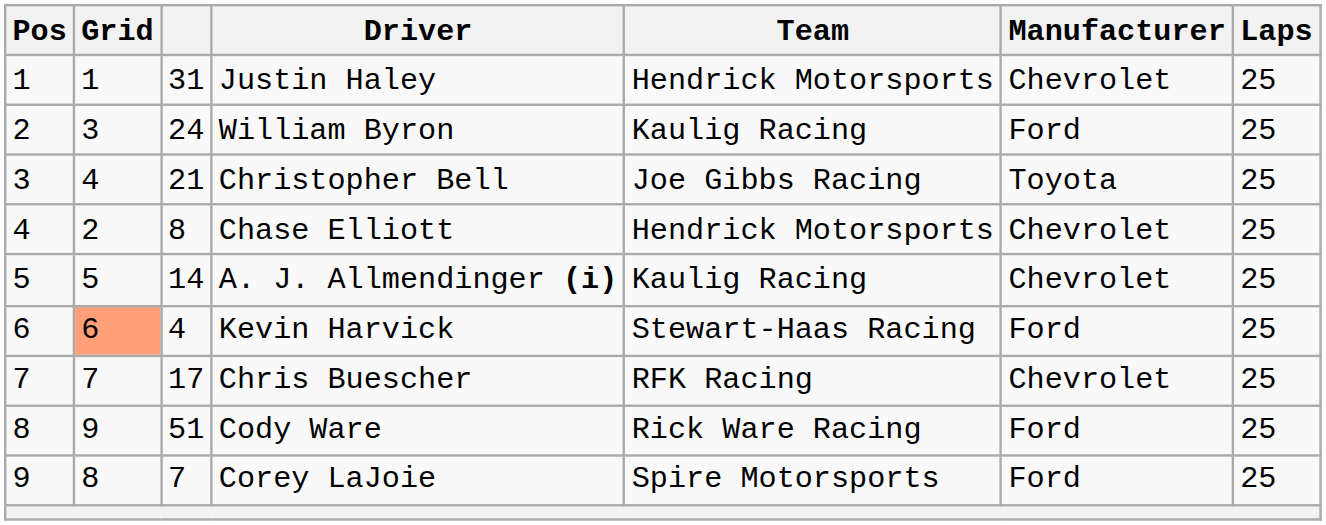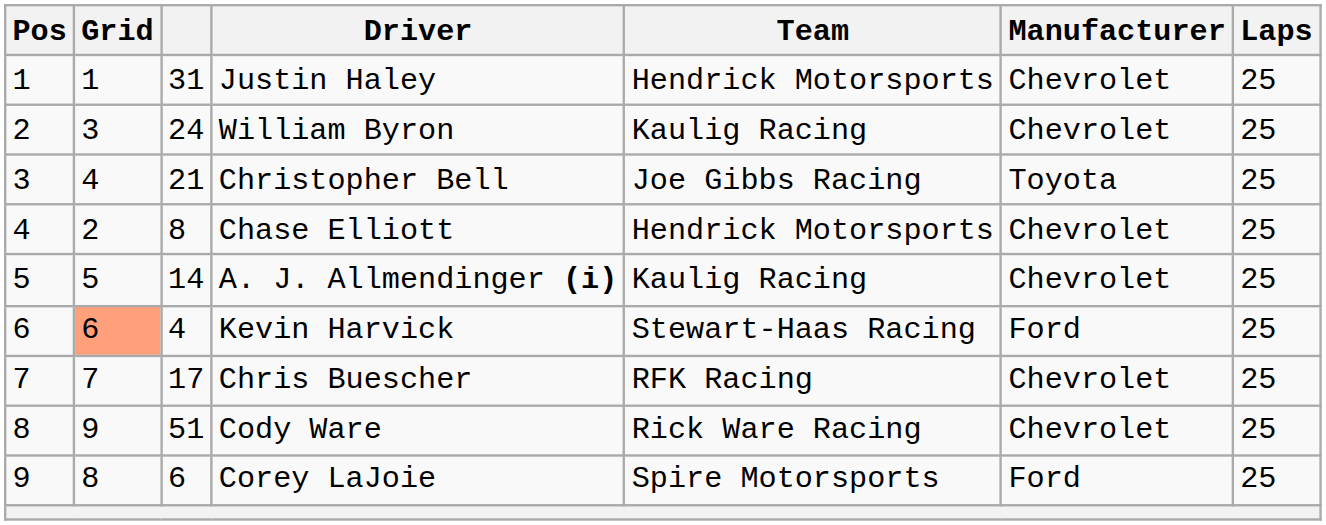William Byron | Manufacturer: Ford -> Chevrolet
Cody Ware | Manufacturer: Ford -> Chevrolet
Corey LaJoie | column 3: 7 -> 6
